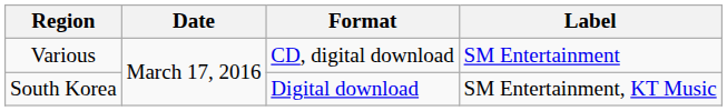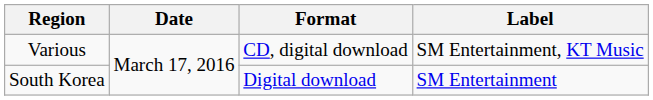Various | Label: SM Entertainment -> SM Entertainment, KT Music
South Korea | Label: SM Entertainment, KT Music -> SM Entertainment
